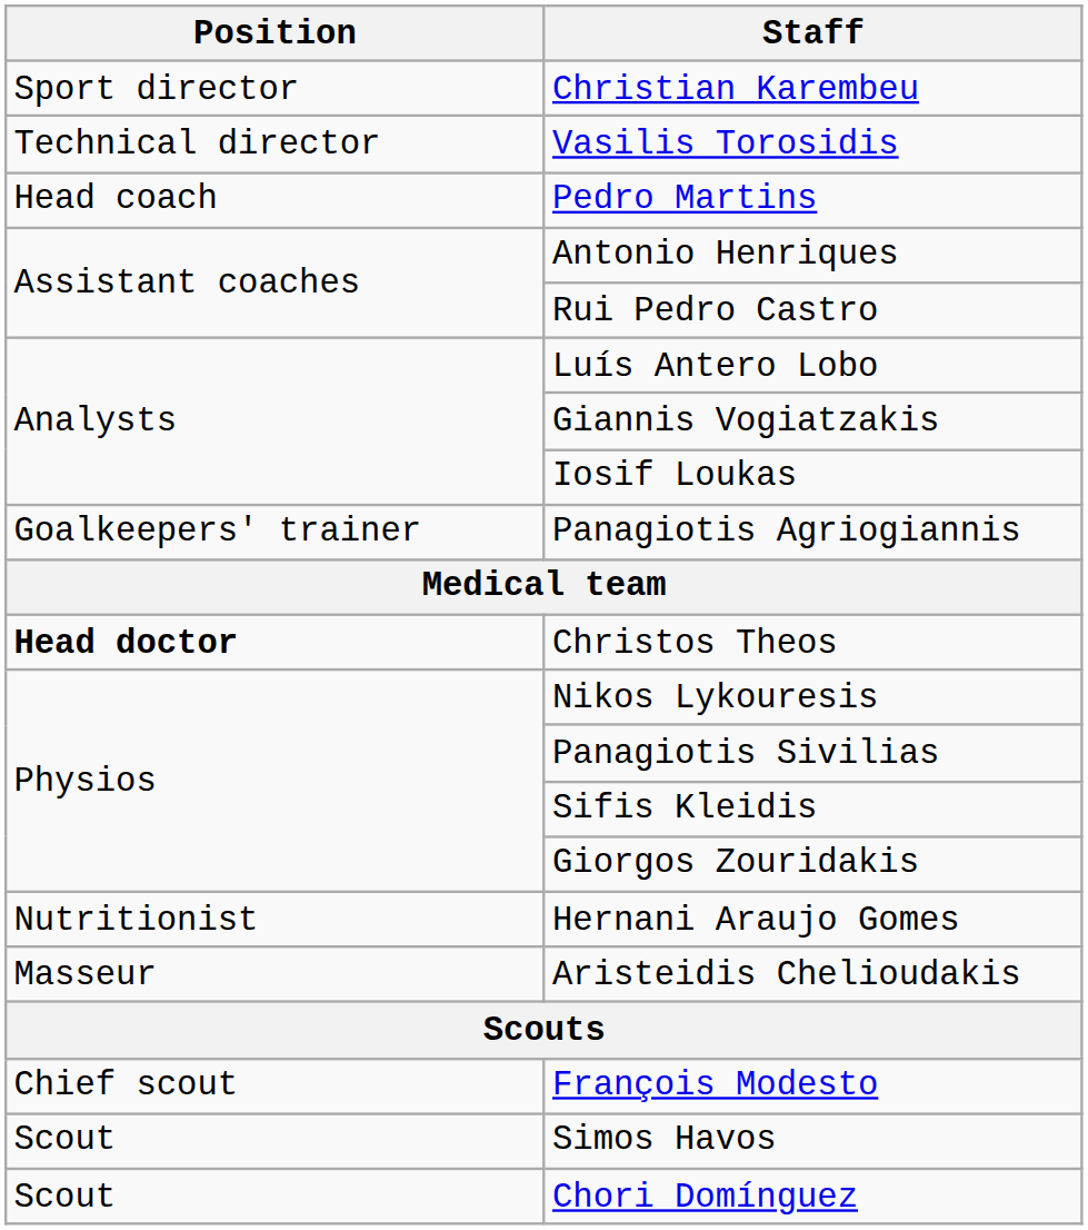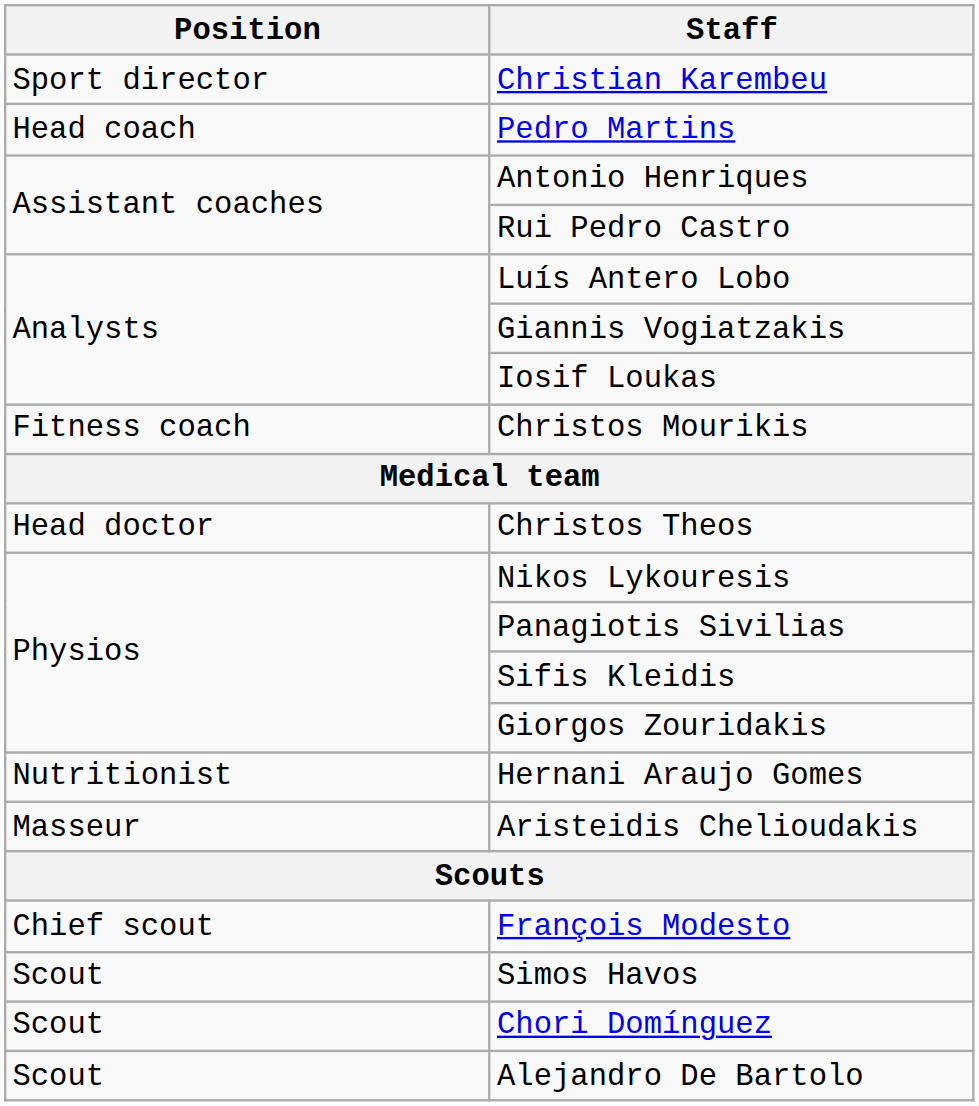- row: Technical director | Vasilis Torosidis
+ row: Fitness coach | Christos Mourikis
- row: Goalkeepers' trainer | Panagiotis Agriogiannis
Christos Theos | Position: bold -> normal
+ row: Scout | Alejandro De Bartolo
